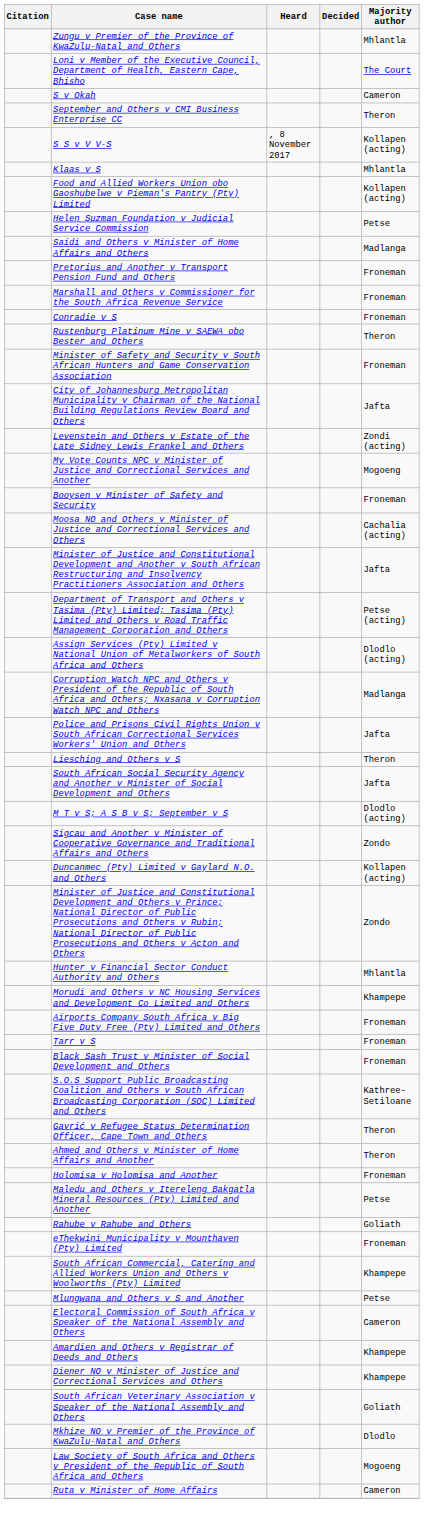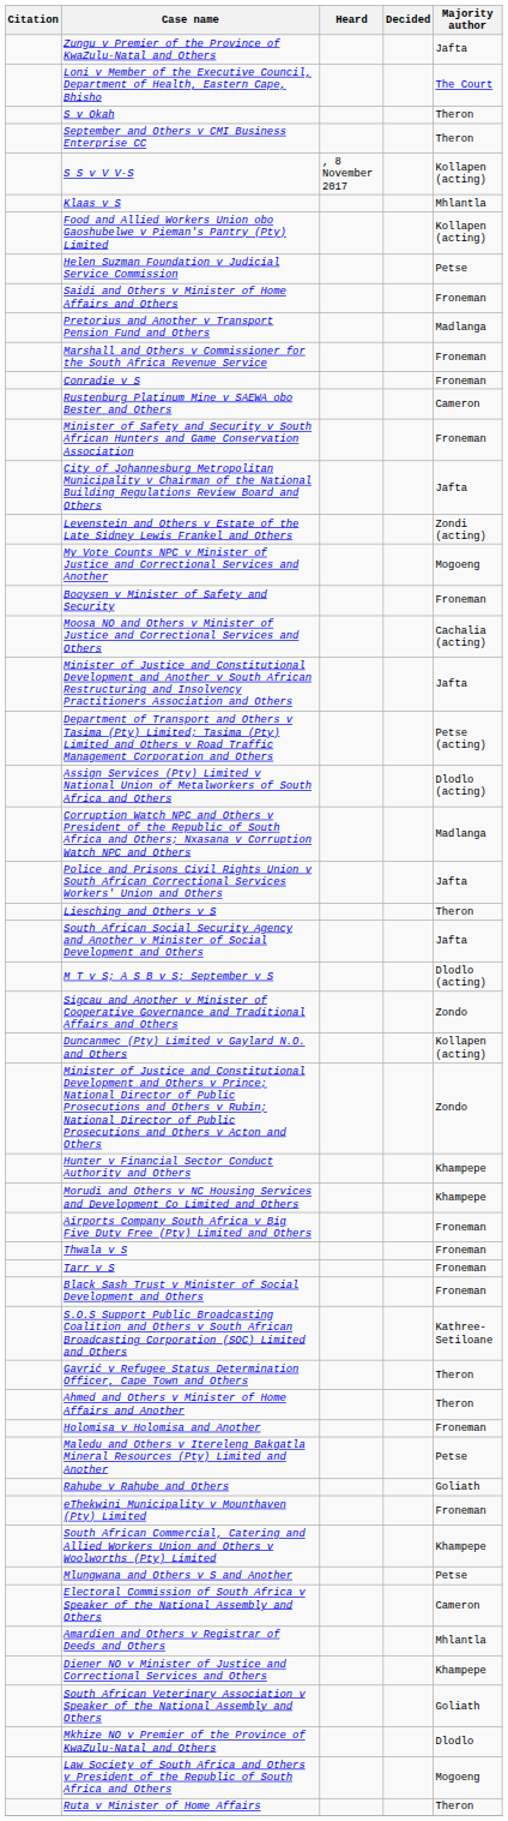Zungu v Premier of the Province of KwaZulu-Natal and Others | Majority author: Mhlantla -> Jafta
S v Okah | Majority author: Cameron -> Theron
Saidi and Others v Minister of Home Affairs and Others | Majority author: Madlanga -> Froneman
Pretorius and Another v Transport Pension Fund and Others | Majority author: Froneman -> Madlanga
Rustenburg Platinum Mine v SAEWA obo Bester and Others | Majority author: Theron -> Cameron
Hunter v Financial Sector Conduct Authority and Others | Majority author: Mhlantla -> Khampepe
+ row: Thwala v S | Froneman
Amardien and Others v Registrar of Deeds and Others | Majority author: Khampepe -> Mhlantla
Ruta v Minister of Home Affairs | Majority author: Cameron -> Theron
